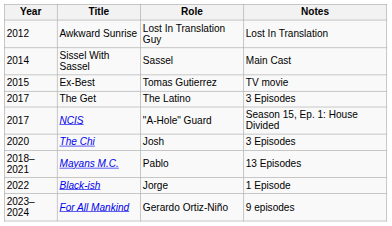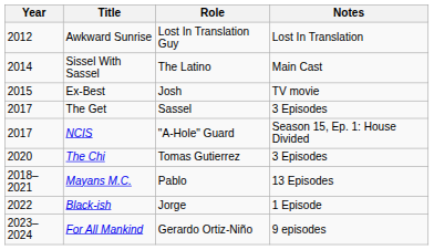Sissel With Sassel | Role: Sassel -> The Latino
Ex-Best | Role: Tomas Gutierrez -> Josh
The Get | Role: The Latino -> Sassel
The Chi | Role: Josh -> Tomas Gutierrez
